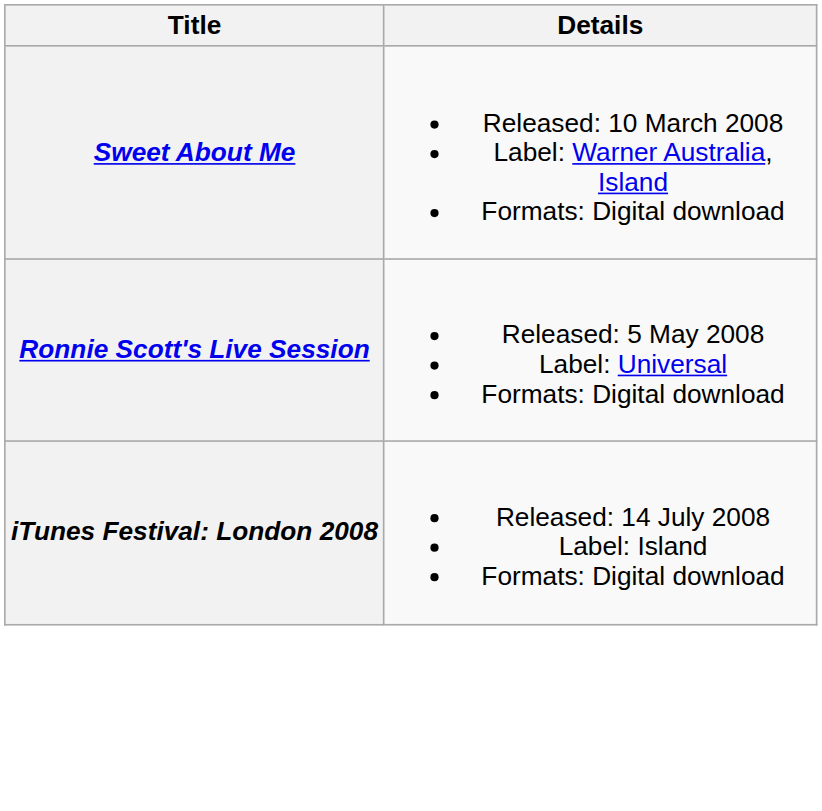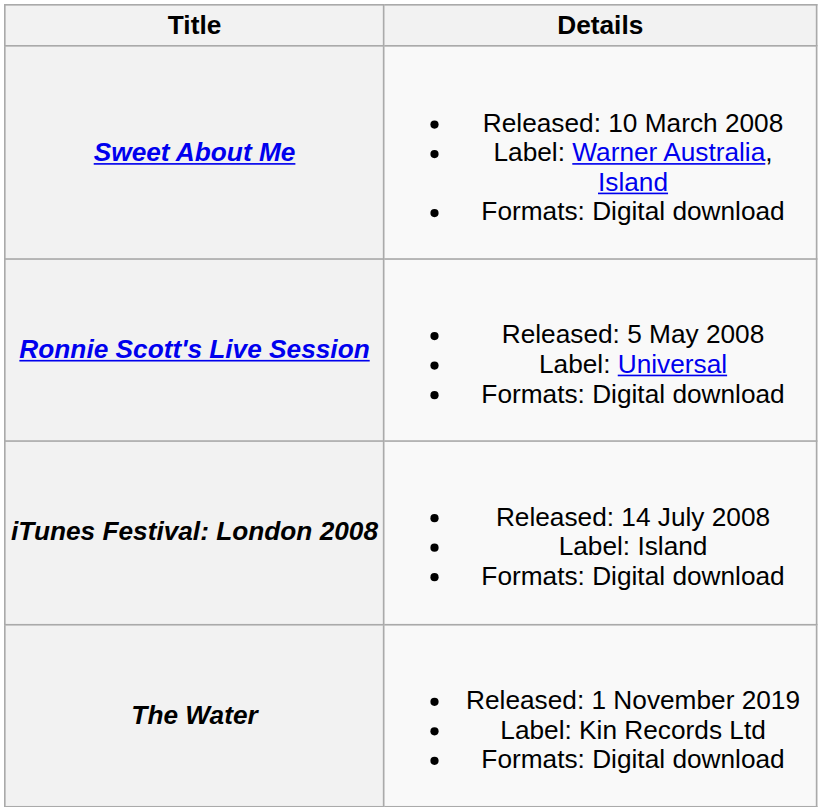+ row: The Water | Released: 1 November 2019 Label: Kin Records Ltd Formats: Digital download
